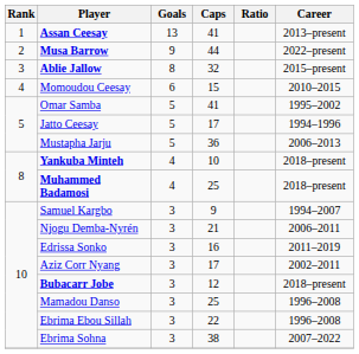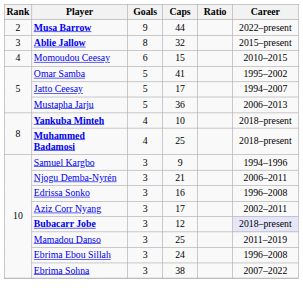- row: 1 | Assan Ceesay | 13 | 41 | 2013–present
Jatto Ceesay | Career: 1994–1996 -> 1994–2007
Samuel Kargbo | Career: 1994–2007 -> 1994–1996
Edrissa Sonko | Career: 2011–2019 -> 1996–2008
Bubacarr Jobe | Career: no background -> lavender background
Mamadou Danso | Career: 1996–2008 -> 2011–2019
Ebrima Ebou Sillah | Caps: 22 -> 24
